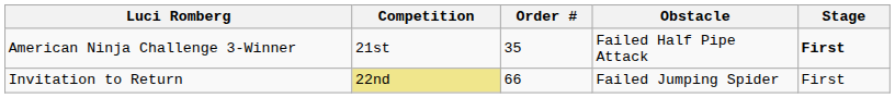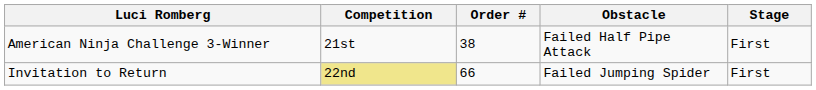American Ninja Challenge 3-Winner | Order #: 35 -> 38
American Ninja Challenge 3-Winner | Stage: bold -> normal
